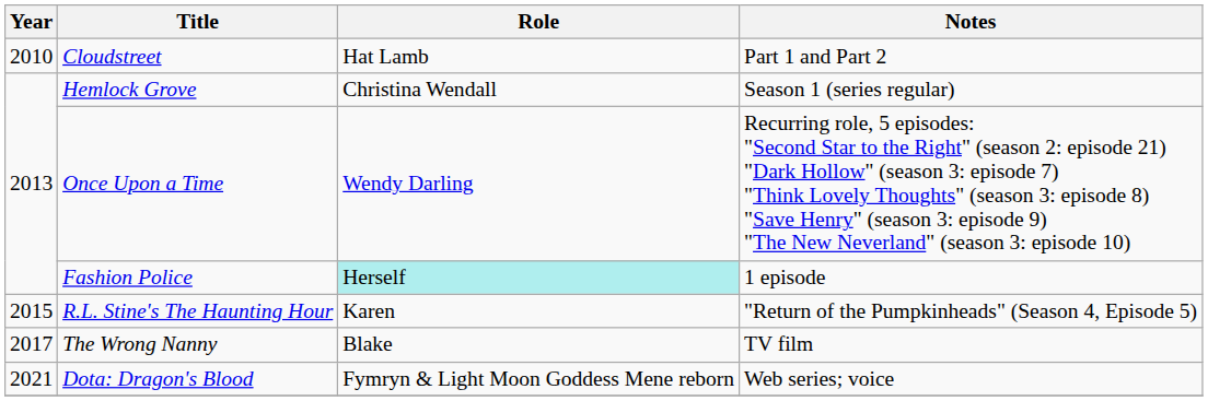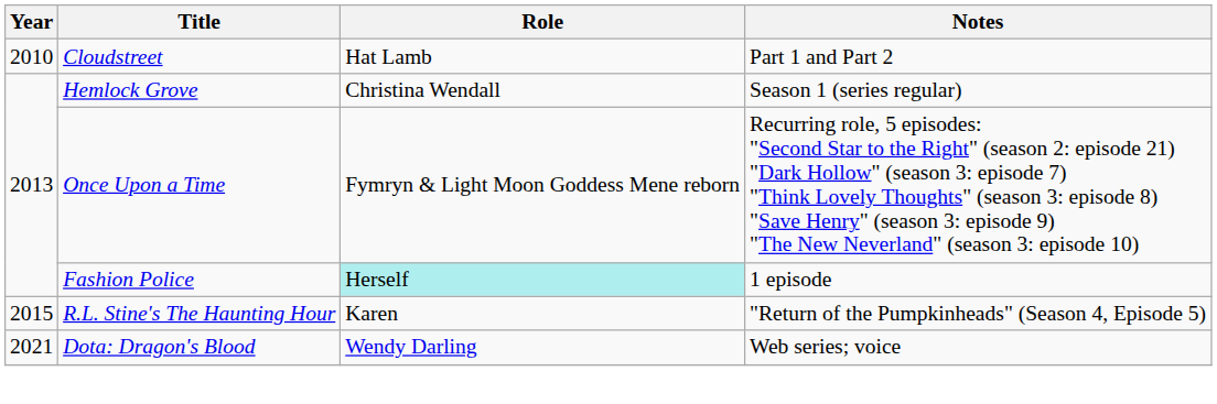Once Upon a Time | Role: Wendy Darling -> Fymryn & Light Moon Goddess Mene reborn
- row: 2017 | The Wrong Nanny | Blake | TV film
Dota: Dragon's Blood | Role: Fymryn & Light Moon Goddess Mene reborn -> Wendy Darling
